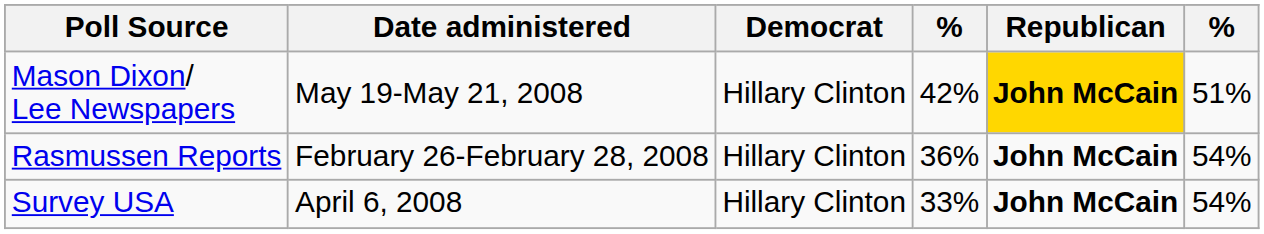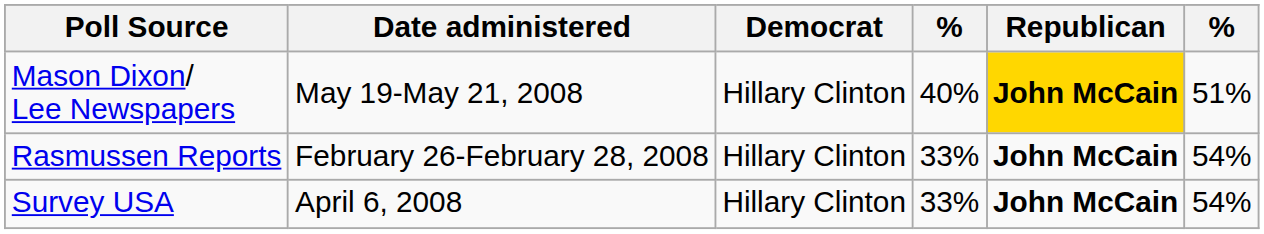Mason Dixon/ Lee Newspapers | column 4: 42% -> 40%
Rasmussen Reports | column 4: 36% -> 33%
